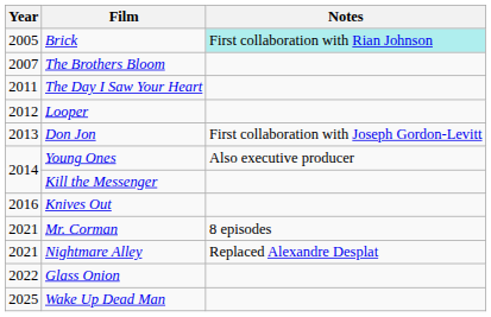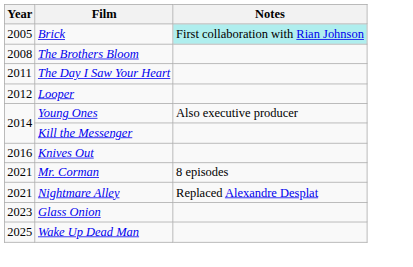The Brothers Bloom | Year: 2007 -> 2008
- row: 2013 | Don Jon | First collaboration with Joseph Gordon-Levitt
Glass Onion | Year: 2022 -> 2023
